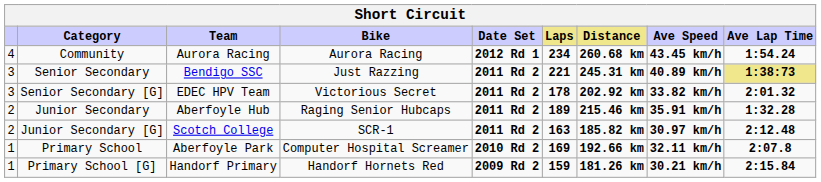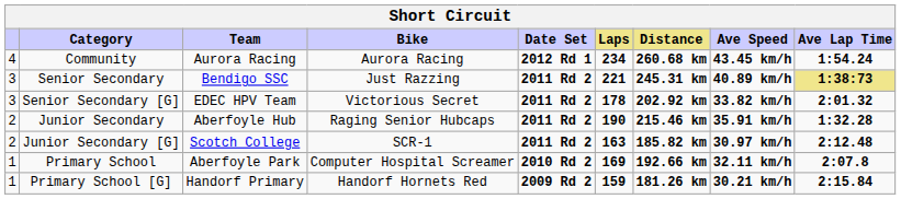Junior Secondary | Laps: 189 -> 190
